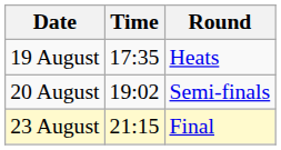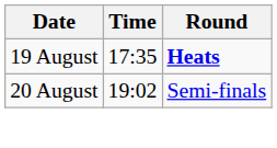19 August | Round: normal -> bold
- row: 23 August | 21:15 | Final
